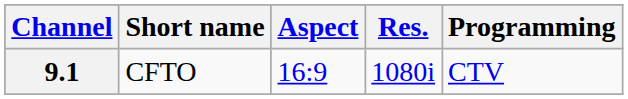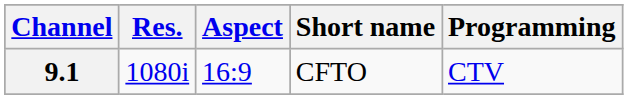columns swapped: Res. <-> Short name
